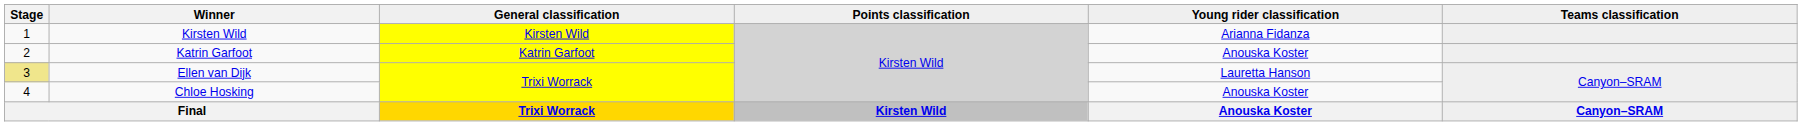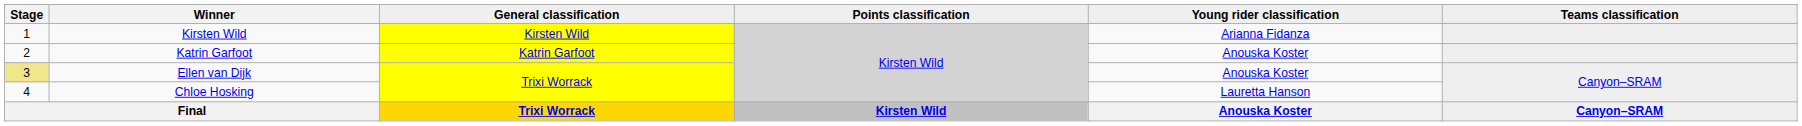Ellen van Dijk | Young rider classification: Lauretta Hanson -> Anouska Koster
Chloe Hosking | Young rider classification: Anouska Koster -> Lauretta Hanson
